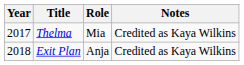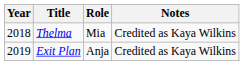Thelma | Year: 2017 -> 2018
Exit Plan | Year: 2018 -> 2019
